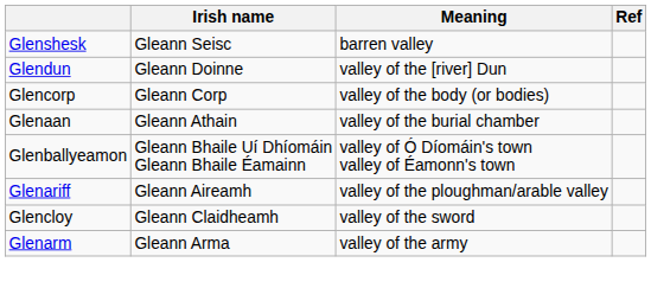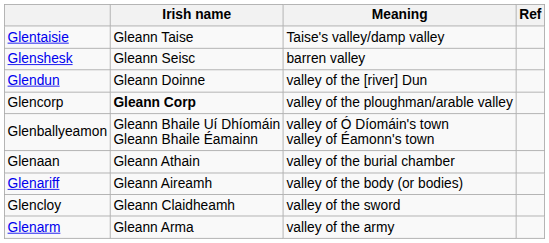+ row: Glentaisie | Gleann Taise | Taise's valley/damp valley
Glencorp | Irish name: normal -> bold
Glencorp | Meaning: valley of the body (or bodies) -> valley of the ploughman/arable valley
rows swapped: Glenaan <-> Glenballyeamon
Glenariff | Meaning: valley of the ploughman/arable valley -> valley of the body (or bodies)
